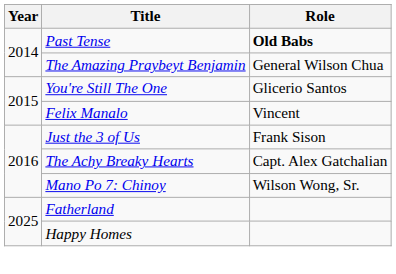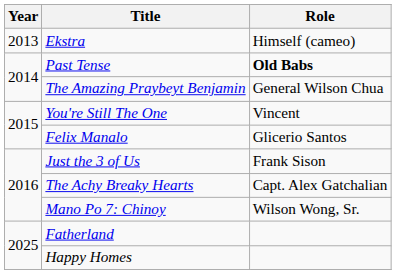+ row: 2013 | Ekstra | Himself (cameo)
You're Still The One | Role: Glicerio Santos -> Vincent
Felix Manalo | Role: Vincent -> Glicerio Santos
